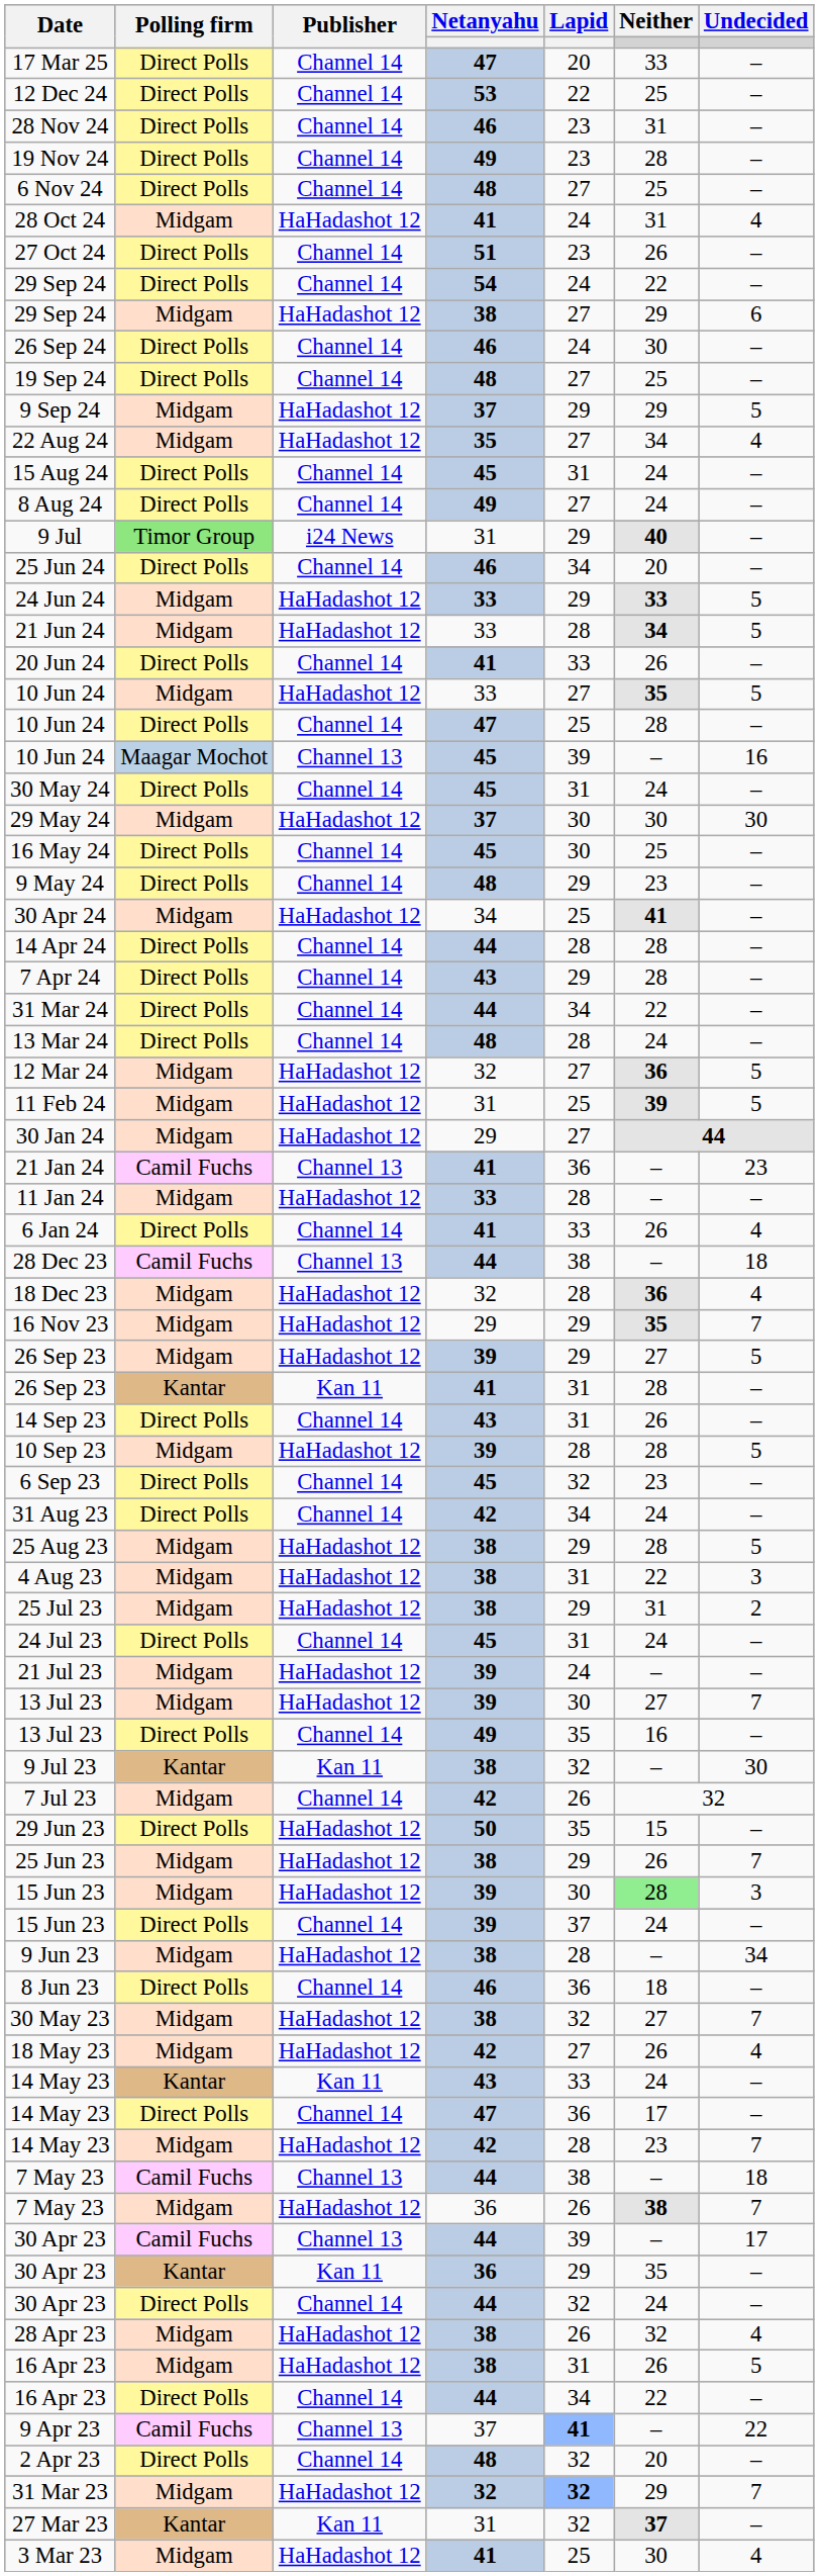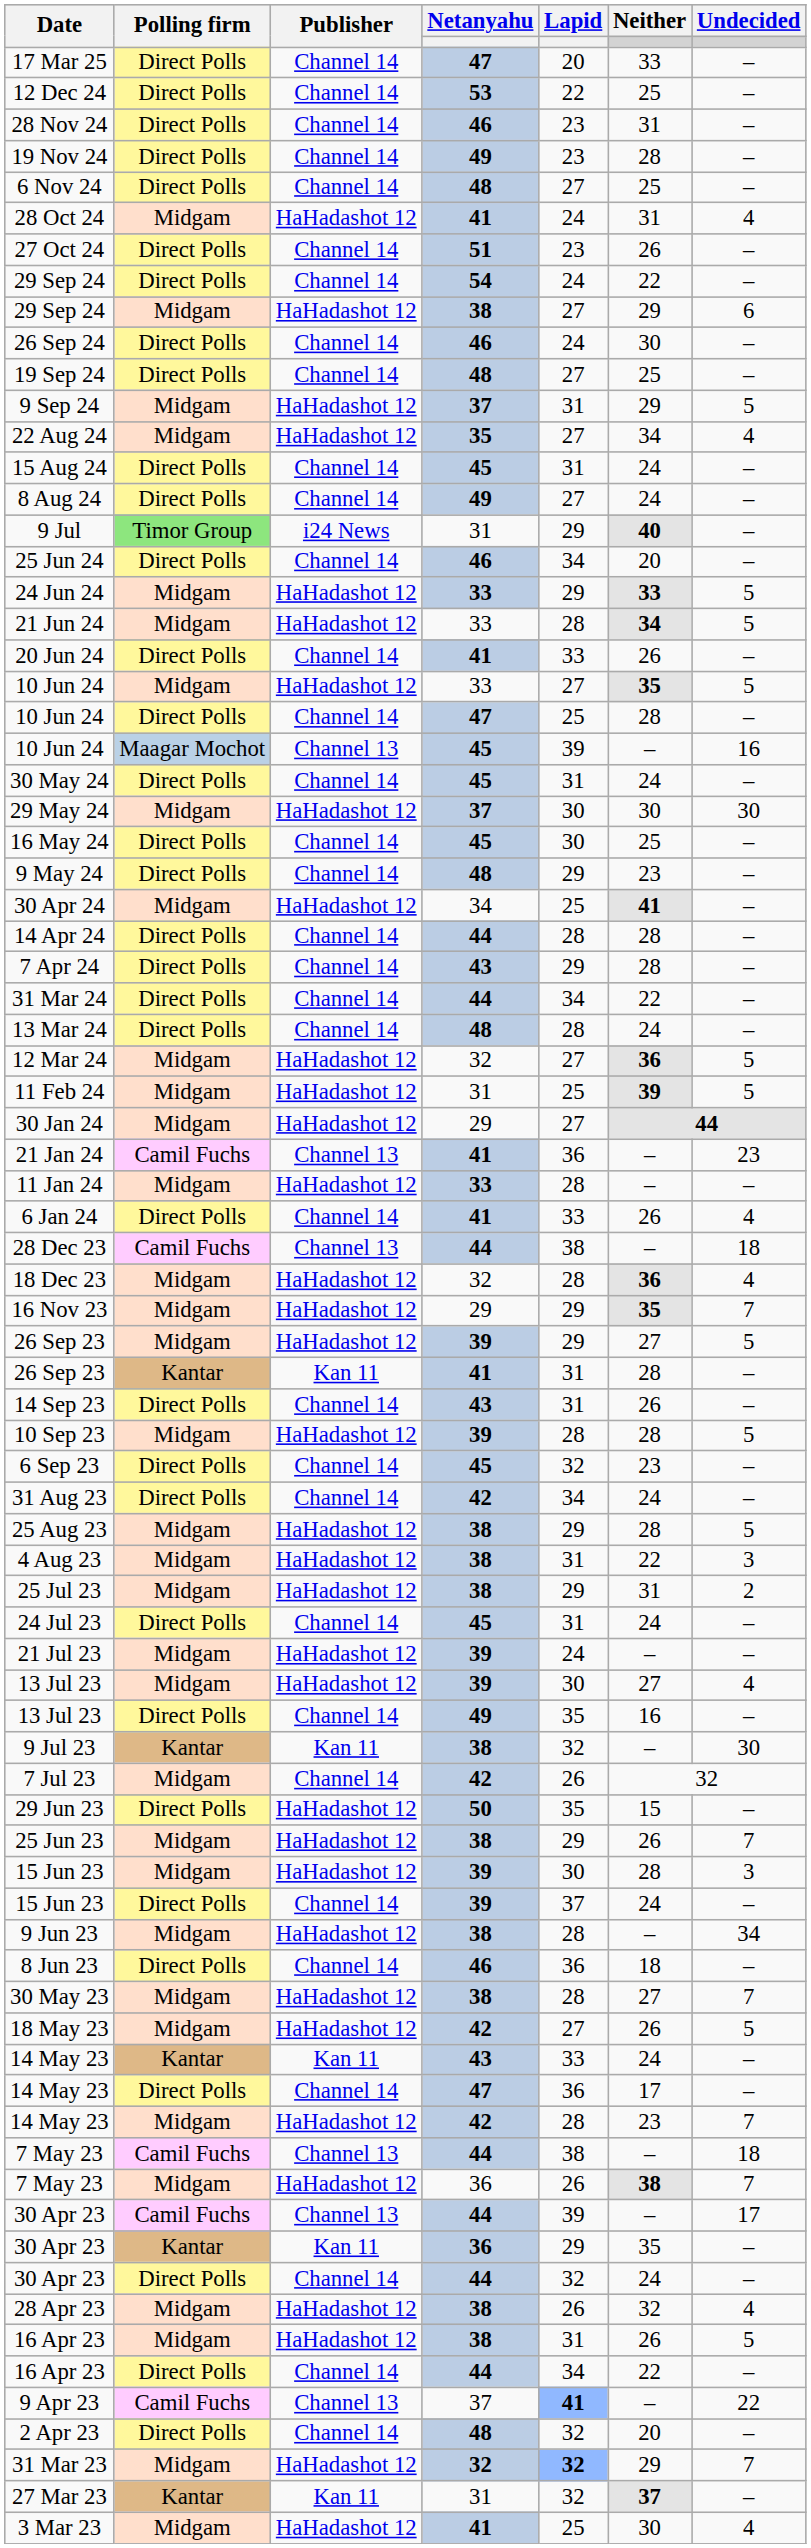9 Sep 24 | Lapid: 29 -> 31
13 Jul 23 / Midgam | Undecided: 7 -> 4
15 Jun 23 / Midgam | Neither: lightgreen background -> no background
30 May 23 | Lapid: 32 -> 28
18 May 23 | Undecided: 4 -> 5
